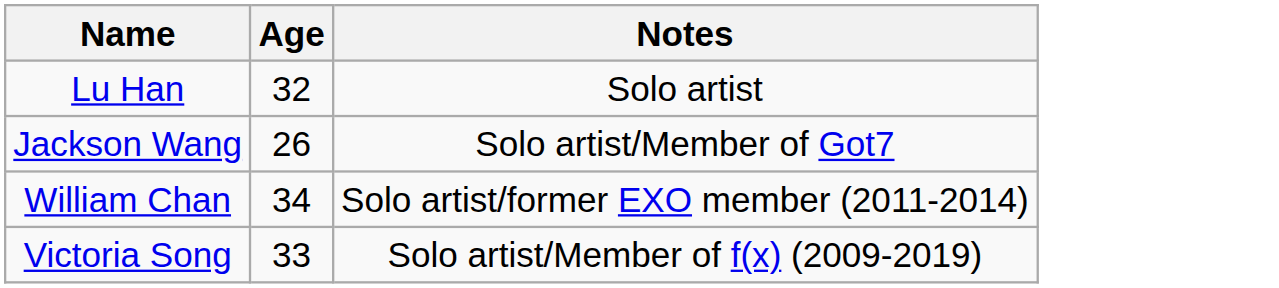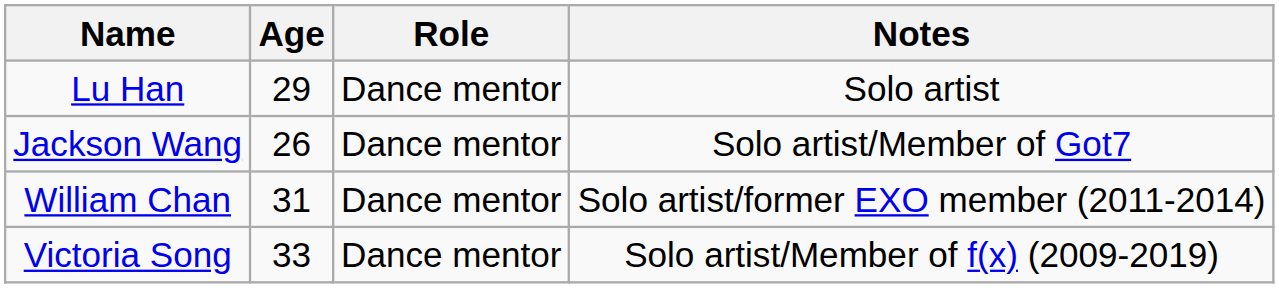+ column: Role | Dance mentor | Dance mentor | Dance mentor | Dance mentor
Lu Han | Age: 32 -> 29
William Chan | Age: 34 -> 31
